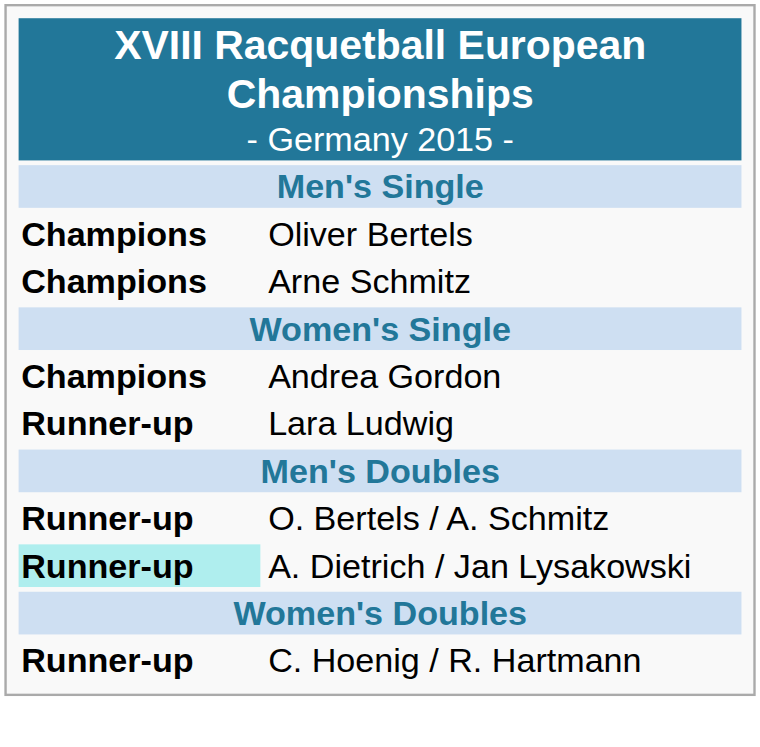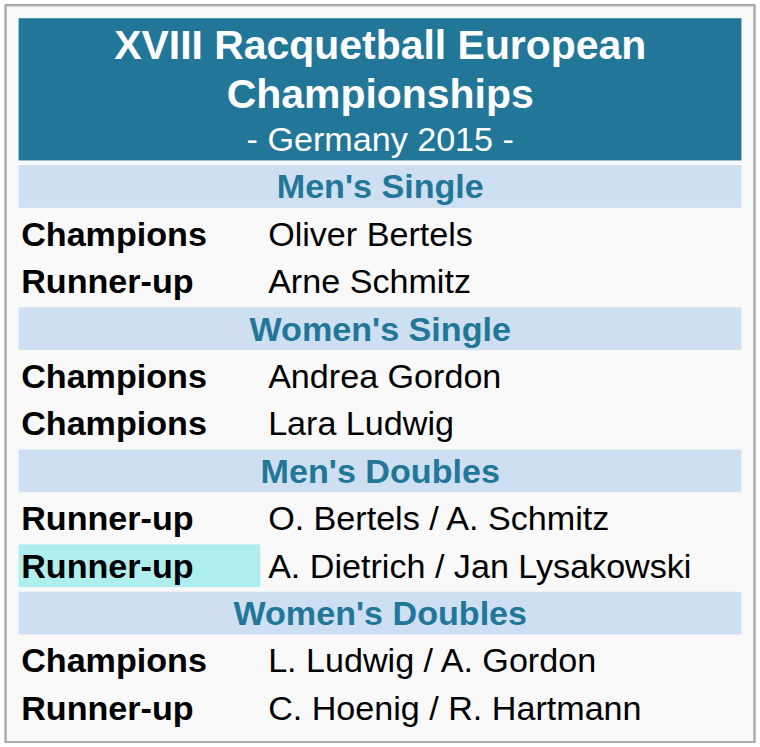Arne Schmitz | column 1: Champions -> Runner-up
Lara Ludwig | column 1: Runner-up -> Champions
+ row: Champions | L. Ludwig / A. Gordon
